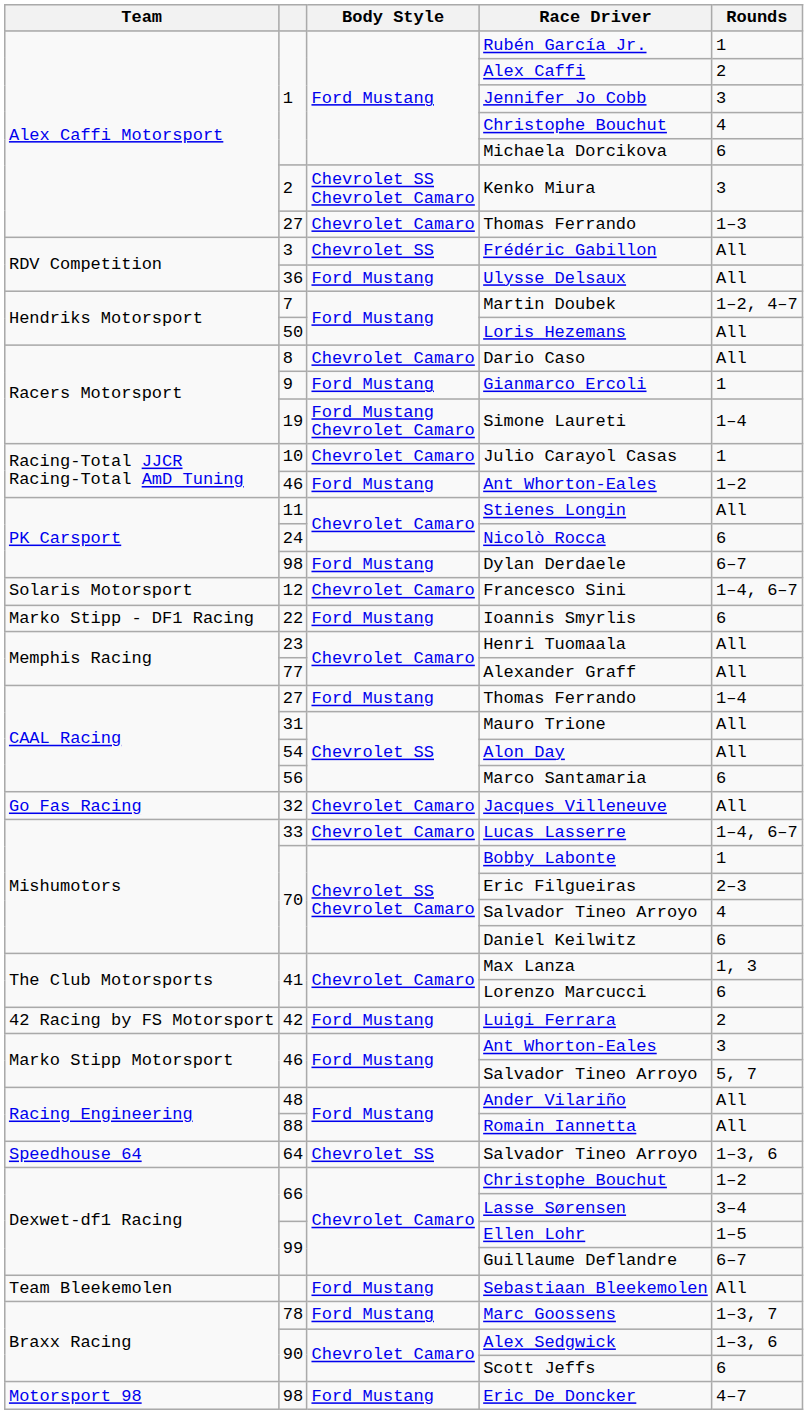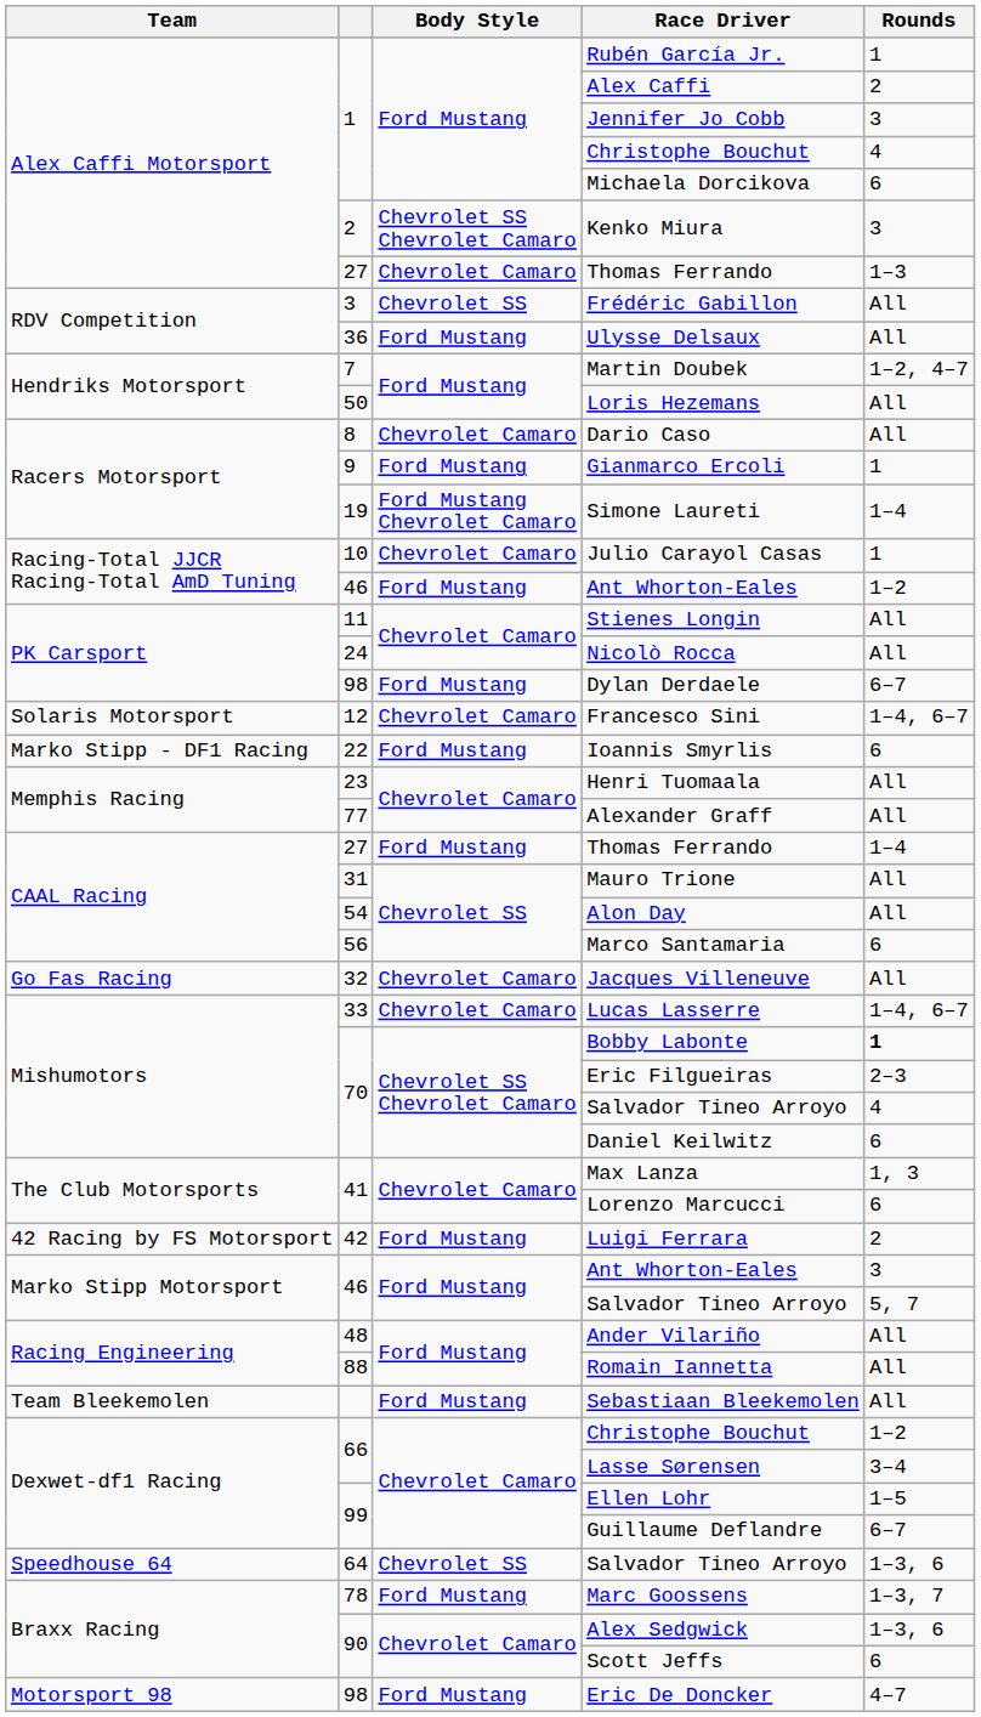Nicolò Rocca | Rounds: 6 -> All
Bobby Labonte | Rounds: normal -> bold
rows swapped: Speedhouse 64 / Salvador Tineo Arroyo <-> Sebastiaan Bleekemolen
